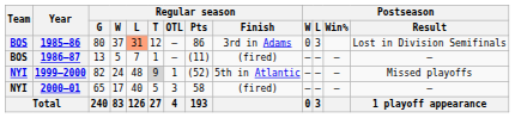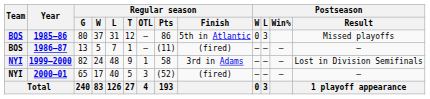1985–86 | Regular season / L: lightsalmon background -> no background
1985–86 | Regular season / Finish: 3rd in Adams -> 5th in Atlantic
1985–86 | Postseason / Result: Lost in Division Semifinals -> Missed playoffs
1999–2000 | Regular season / T: lightgrey background -> no background
1999–2000 | Regular season / Pts: (52) -> 58
1999–2000 | Regular season / Finish: 5th in Atlantic -> 3rd in Adams
1999–2000 | Postseason / Result: Missed playoffs -> Lost in Division Semifinals
2000–01 | Regular season / Pts: 58 -> (52)
